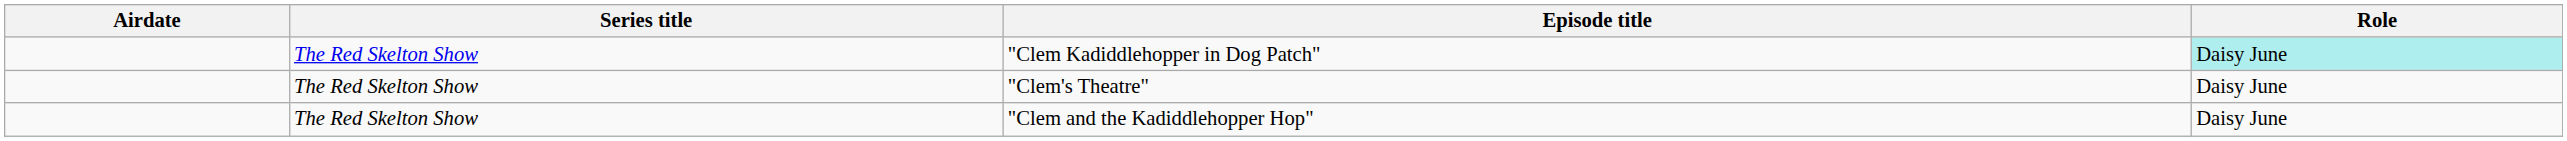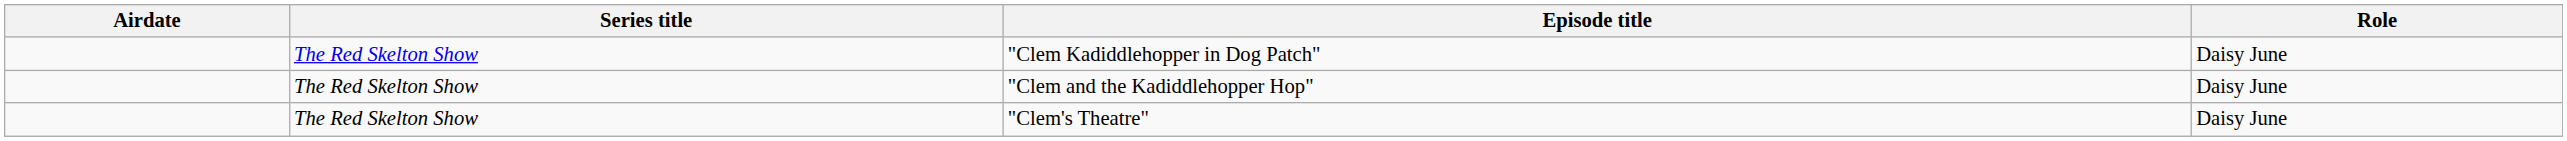"Clem Kadiddlehopper in Dog Patch" | Role: paleturquoise background -> no background
rows swapped: "Clem's Theatre" <-> "Clem and the Kadiddlehopper Hop"
